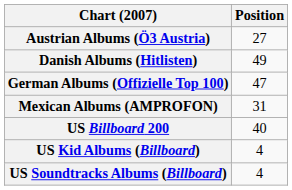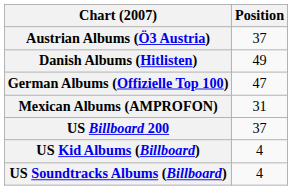Austrian Albums (Ö3 Austria) | Position: 27 -> 37
US Billboard 200 | Position: 40 -> 37
